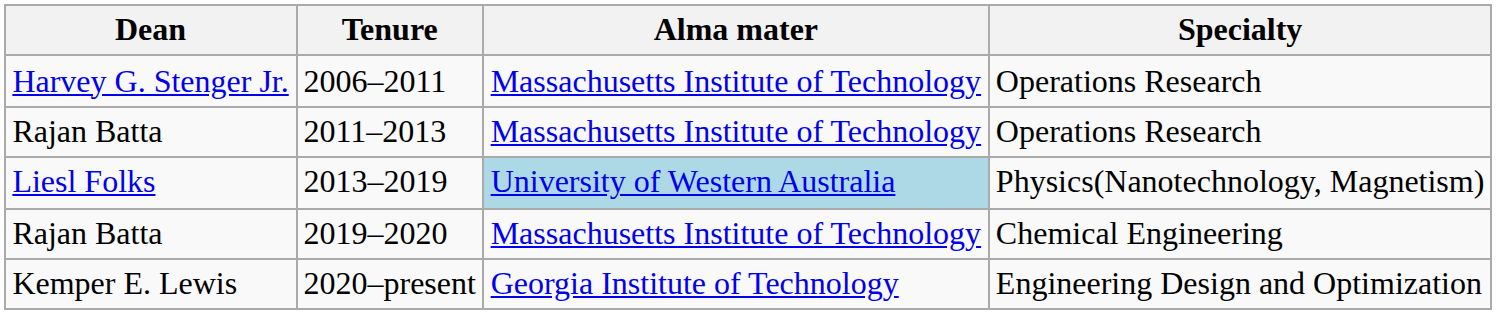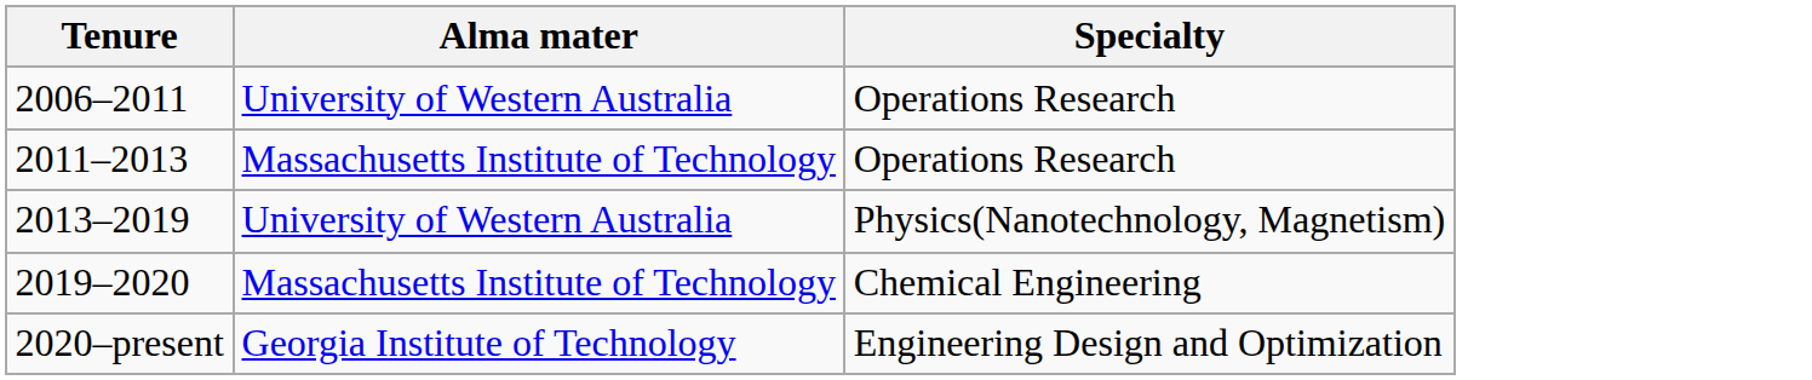- column: Dean | Harvey G. Stenger Jr. | Rajan Batta | Liesl Folks | Rajan Batta | Kemper E. Lewis
2006–2011 | Alma mater: Massachusetts Institute of Technology -> University of Western Australia
2013–2019 | Alma mater: lightblue background -> no background
